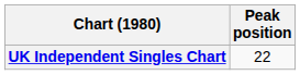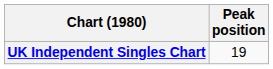UK Independent Singles Chart | Peak position: 22 -> 19
